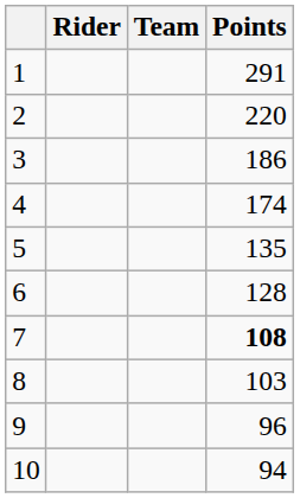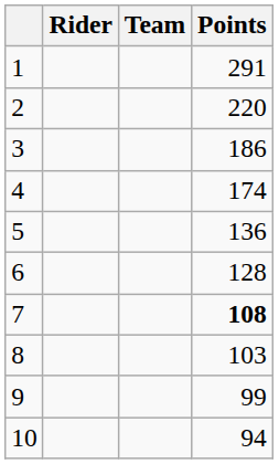5 | Points: 135 -> 136
9 | Points: 96 -> 99
